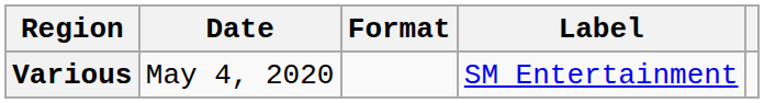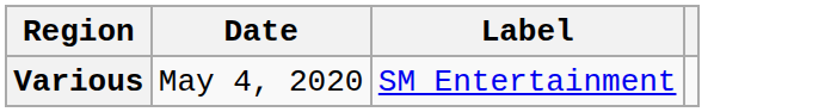- column: Format
